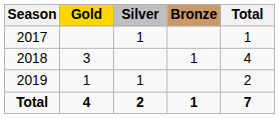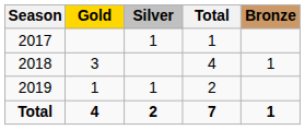columns swapped: Bronze <-> Total
